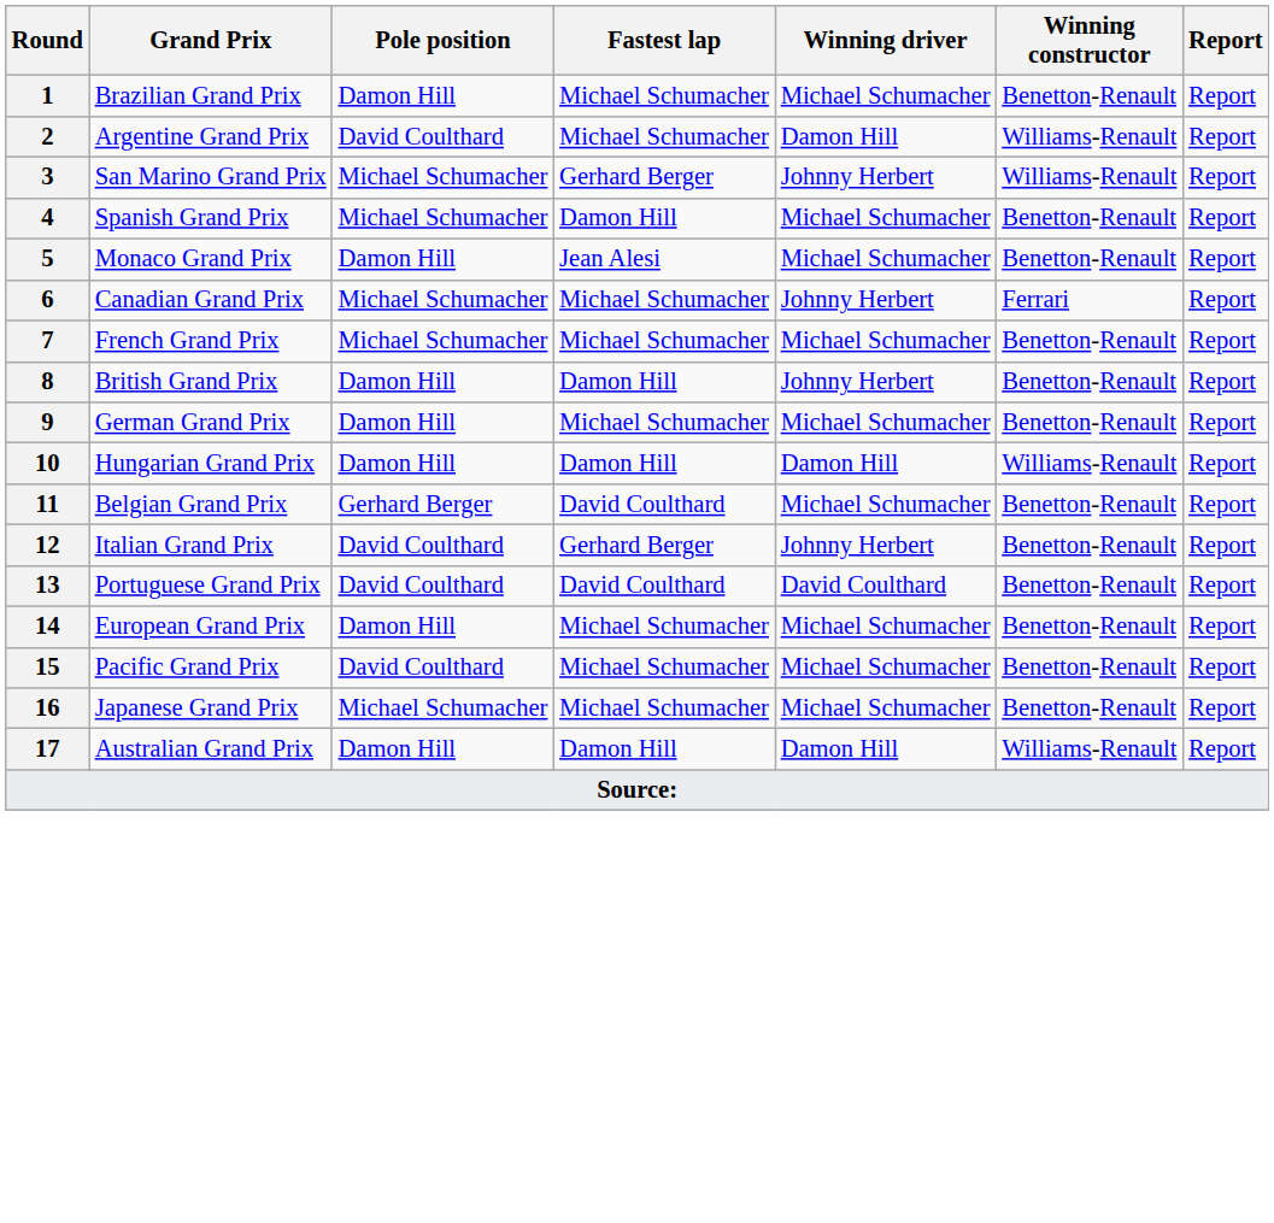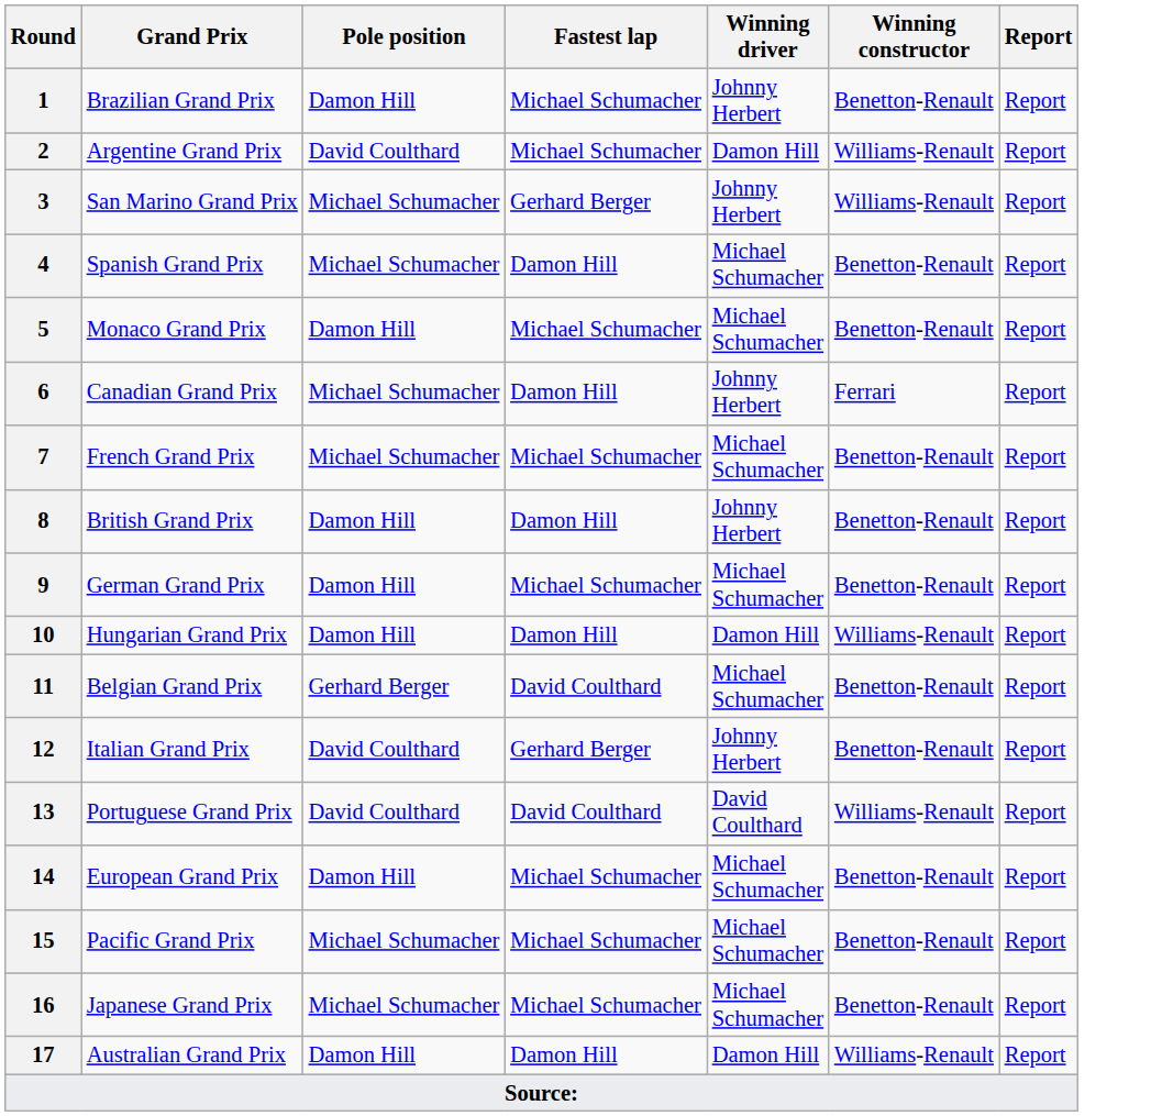1 | Winning driver: Michael Schumacher -> Johnny Herbert
5 | Fastest lap: Jean Alesi -> Michael Schumacher
6 | Fastest lap: Michael Schumacher -> Damon Hill
13 | Winning constructor: Benetton-Renault -> Williams-Renault
15 | Pole position: David Coulthard -> Michael Schumacher
